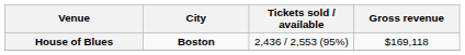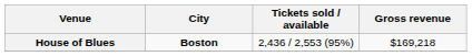House of Blues | Gross revenue: $169,118 -> $169,218
